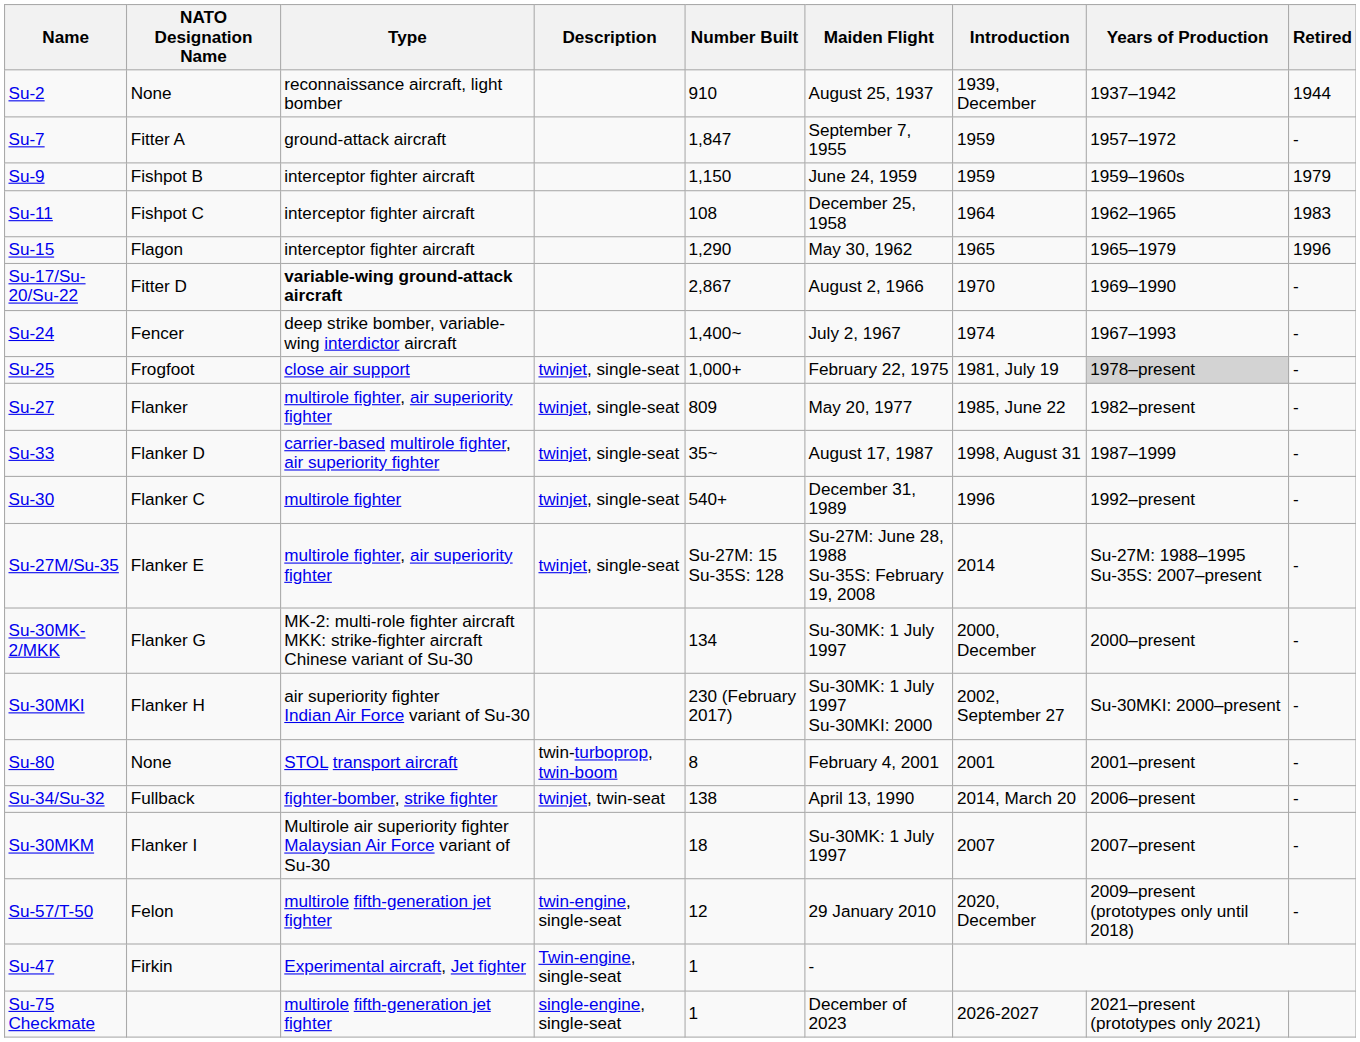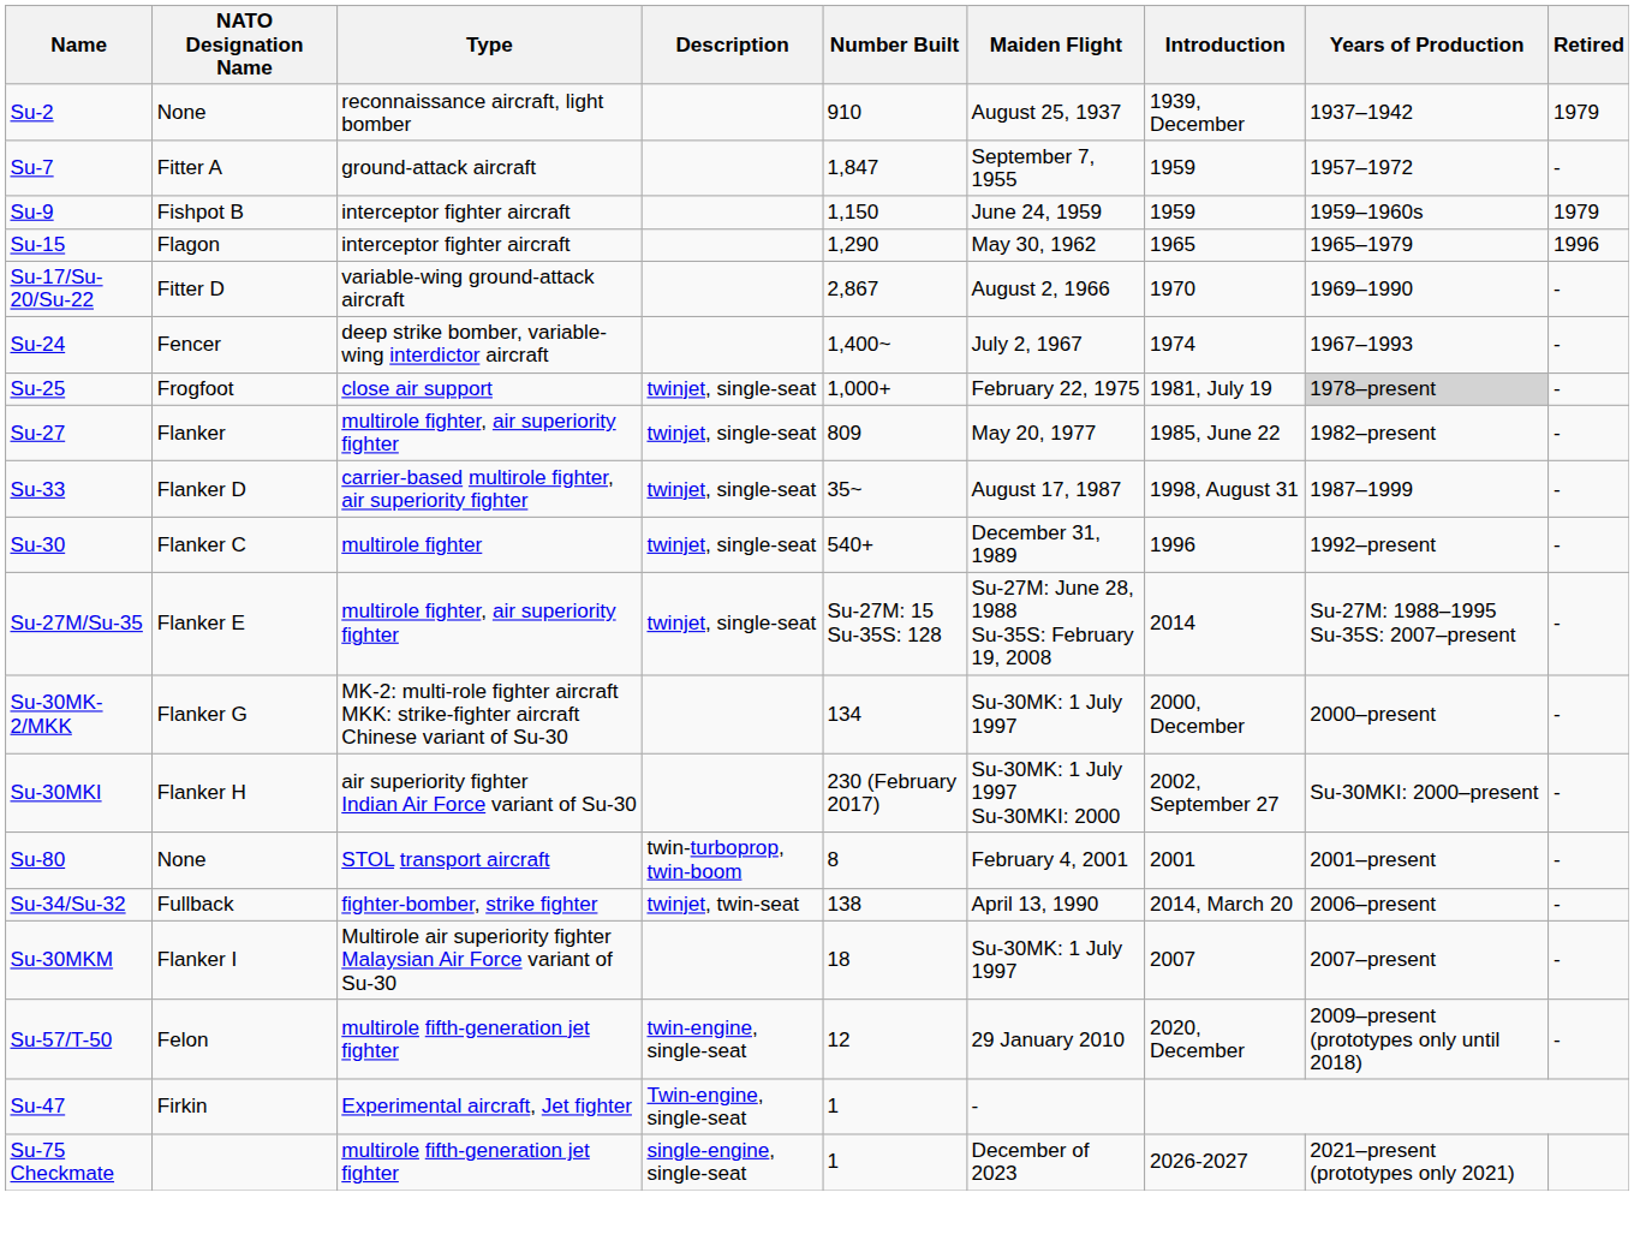Su-2 | Retired: 1944 -> 1979
- row: Su-11 | Fishpot C | interceptor fighter aircraft | 108 | December 25, 1958 | 1964 | 1962–1965 | 1983
Su-17/Su-20/Su-22 | Type: bold -> normal
